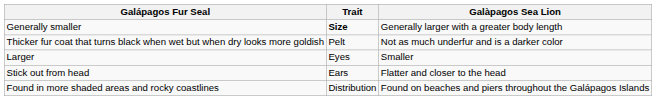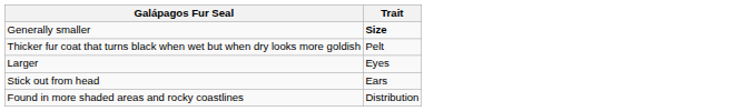- column: Galàpagos Sea Lion | Generally larger with a greater body length | Not as much underfur and is a darker color | Smaller | Flatter and closer to the head | Found on beaches and piers throughout the Galápagos Islands
